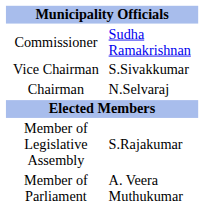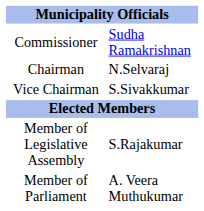rows swapped: Chairman <-> Vice Chairman
